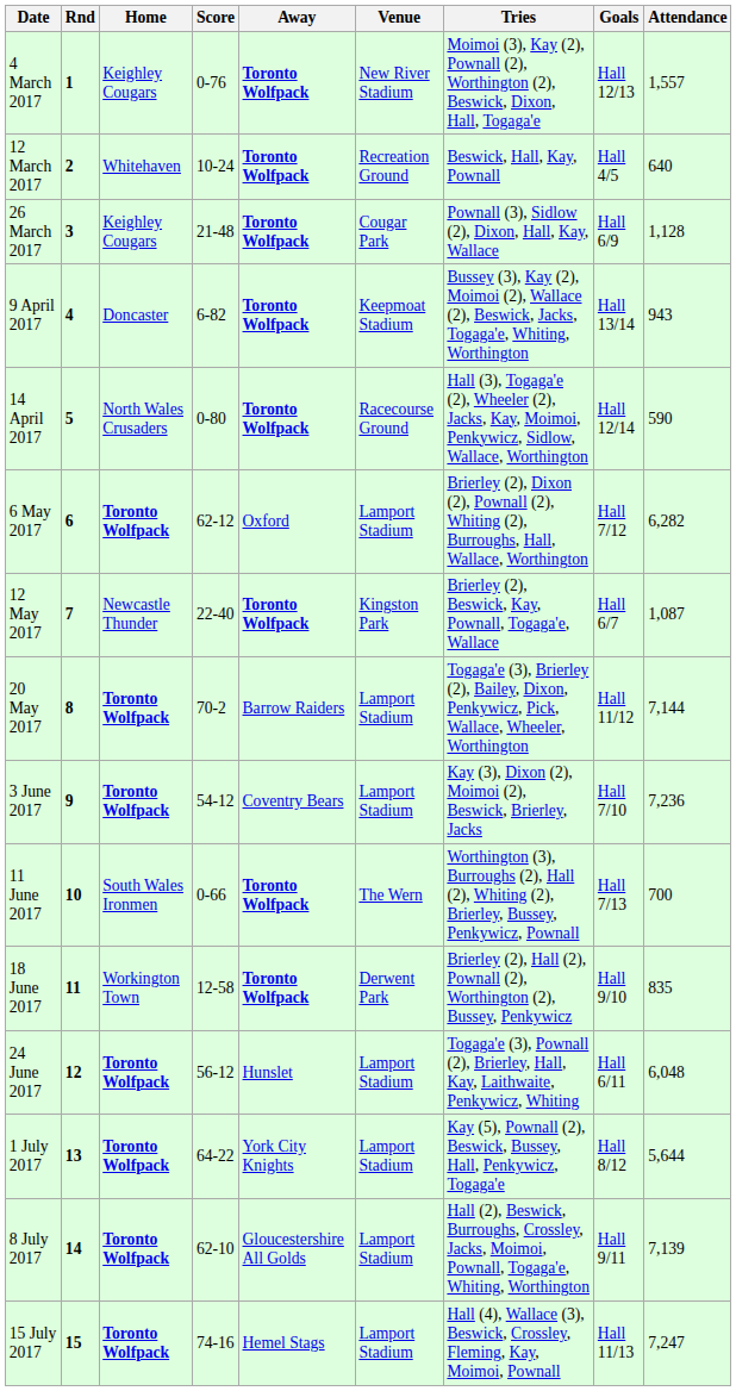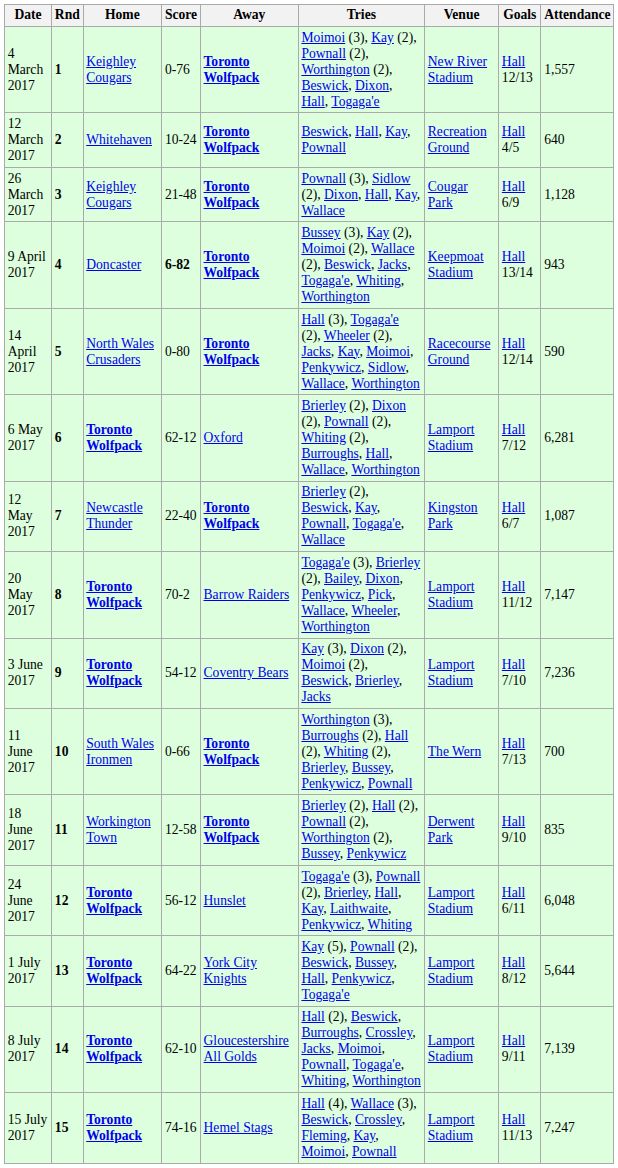columns swapped: Venue <-> Tries
9 April 2017 | Score: normal -> bold
6 May 2017 | Attendance: 6,282 -> 6,281
20 May 2017 | Attendance: 7,144 -> 7,147
